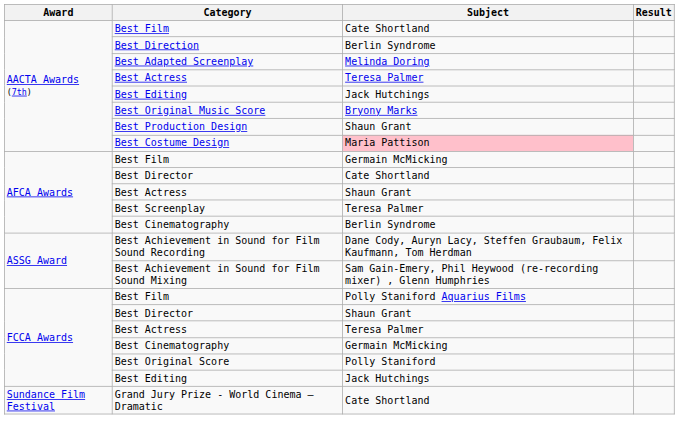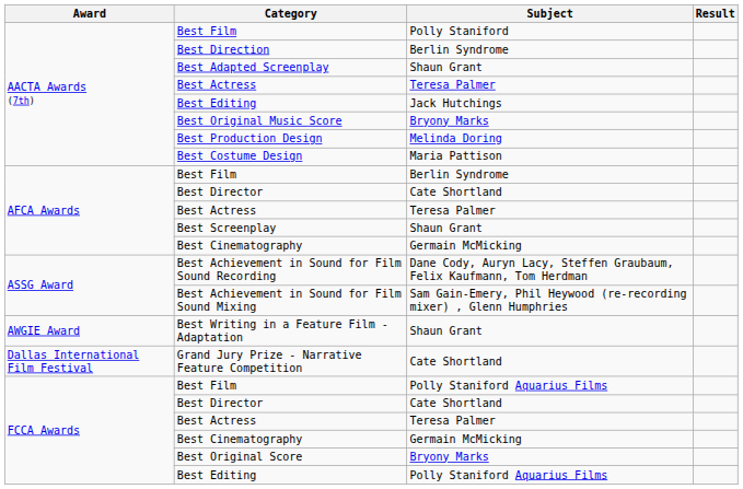AACTA Awards (7th) / Best Film | Subject: Cate Shortland -> Polly Staniford
Best Adapted Screenplay | Subject: Melinda Doring -> Shaun Grant
Best Production Design | Subject: Shaun Grant -> Melinda Doring
Best Costume Design | Subject: pink background -> no background
AFCA Awards / Best Film | Subject: Germain McMicking -> Berlin Syndrome
AFCA Awards / Best Actress | Subject: Shaun Grant -> Teresa Palmer
Best Screenplay | Subject: Teresa Palmer -> Shaun Grant
AFCA Awards / Best Cinematography | Subject: Berlin Syndrome -> Germain McMicking
+ row: AWGIE Award | Best Writing in a Feature Film - Adaptation | Shaun Grant
+ row: Dallas International Film Festival | Grand Jury Prize - Narrative Feature Competition | Cate Shortland
FCCA Awards / Best Director | Subject: Shaun Grant -> Cate Shortland
Best Original Score | Subject: Polly Staniford -> Bryony Marks
FCCA Awards / Best Editing | Subject: Jack Hutchings -> Polly Staniford Aquarius Films
- row: Sundance Film Festival | Grand Jury Prize - World Cinema — Dramatic | Cate Shortland
